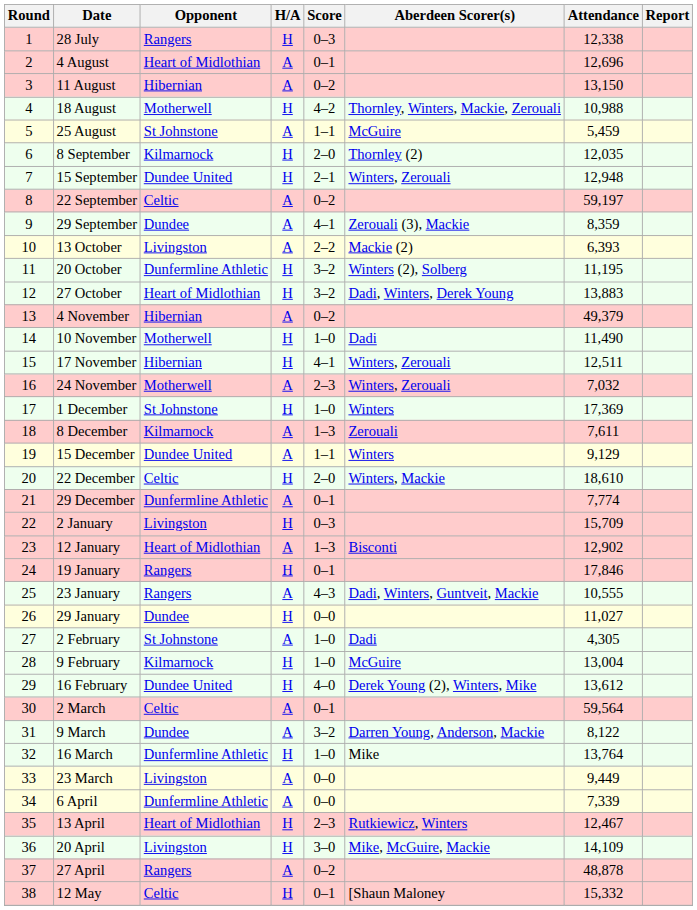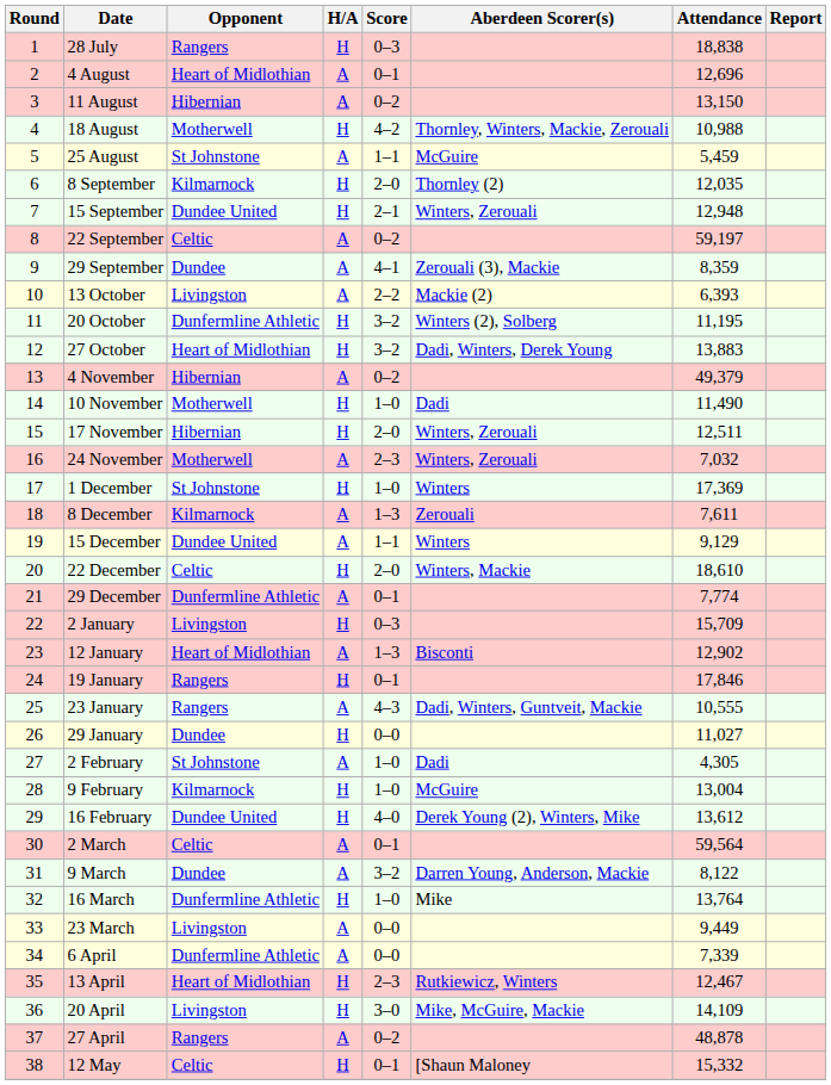28 July | Attendance: 12,338 -> 18,838
17 November | Score: 4–1 -> 2–0
